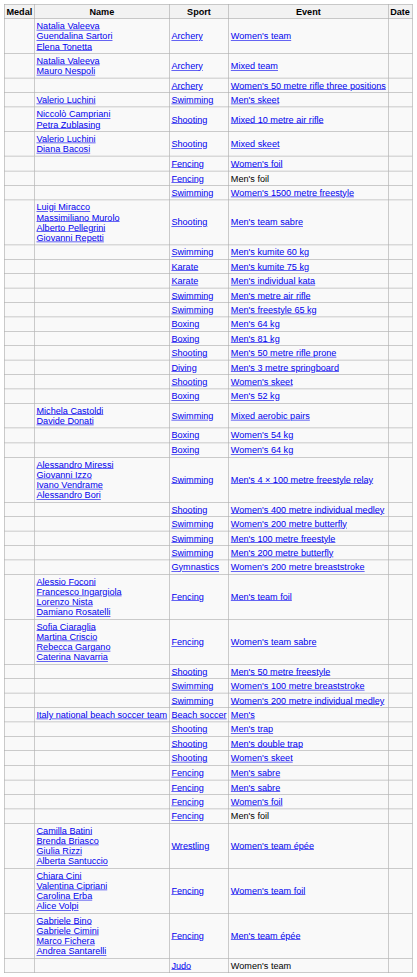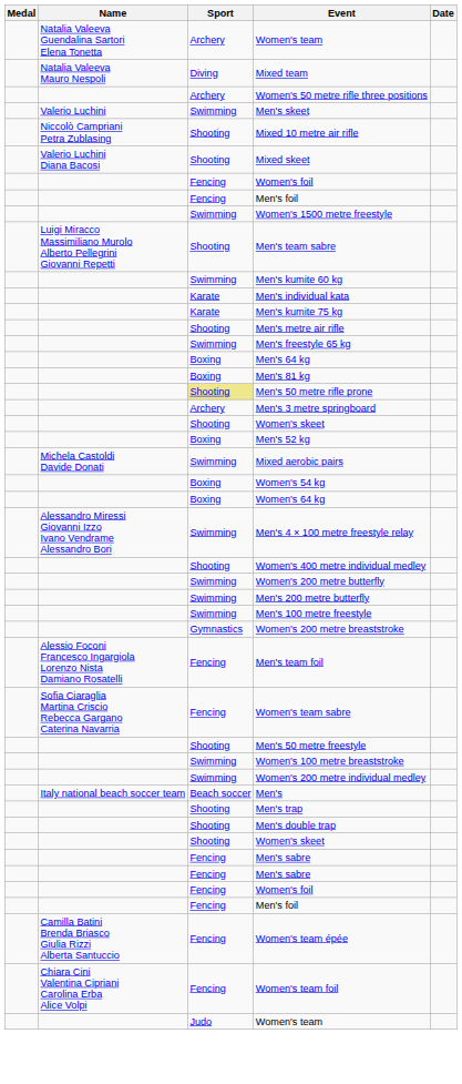Mixed team | Sport: Archery -> Diving
rows swapped: Men's kumite 75 kg <-> Men's individual kata
Men's metre air rifle | Sport: Swimming -> Shooting
Men's 50 metre rifle prone | Sport: no background -> khaki background
Men's 3 metre springboard | Sport: Diving -> Archery
rows swapped: Men's 100 metre freestyle <-> Men's 200 metre butterfly
Women's team épée | Sport: Wrestling -> Fencing
- row: Gabriele Bino Gabriele Cimini Marco Fichera Andrea Santarelli | Fencing | Men's team épée
